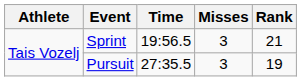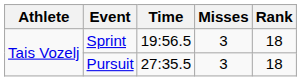Sprint | Rank: 21 -> 18
Pursuit | Rank: 19 -> 18
